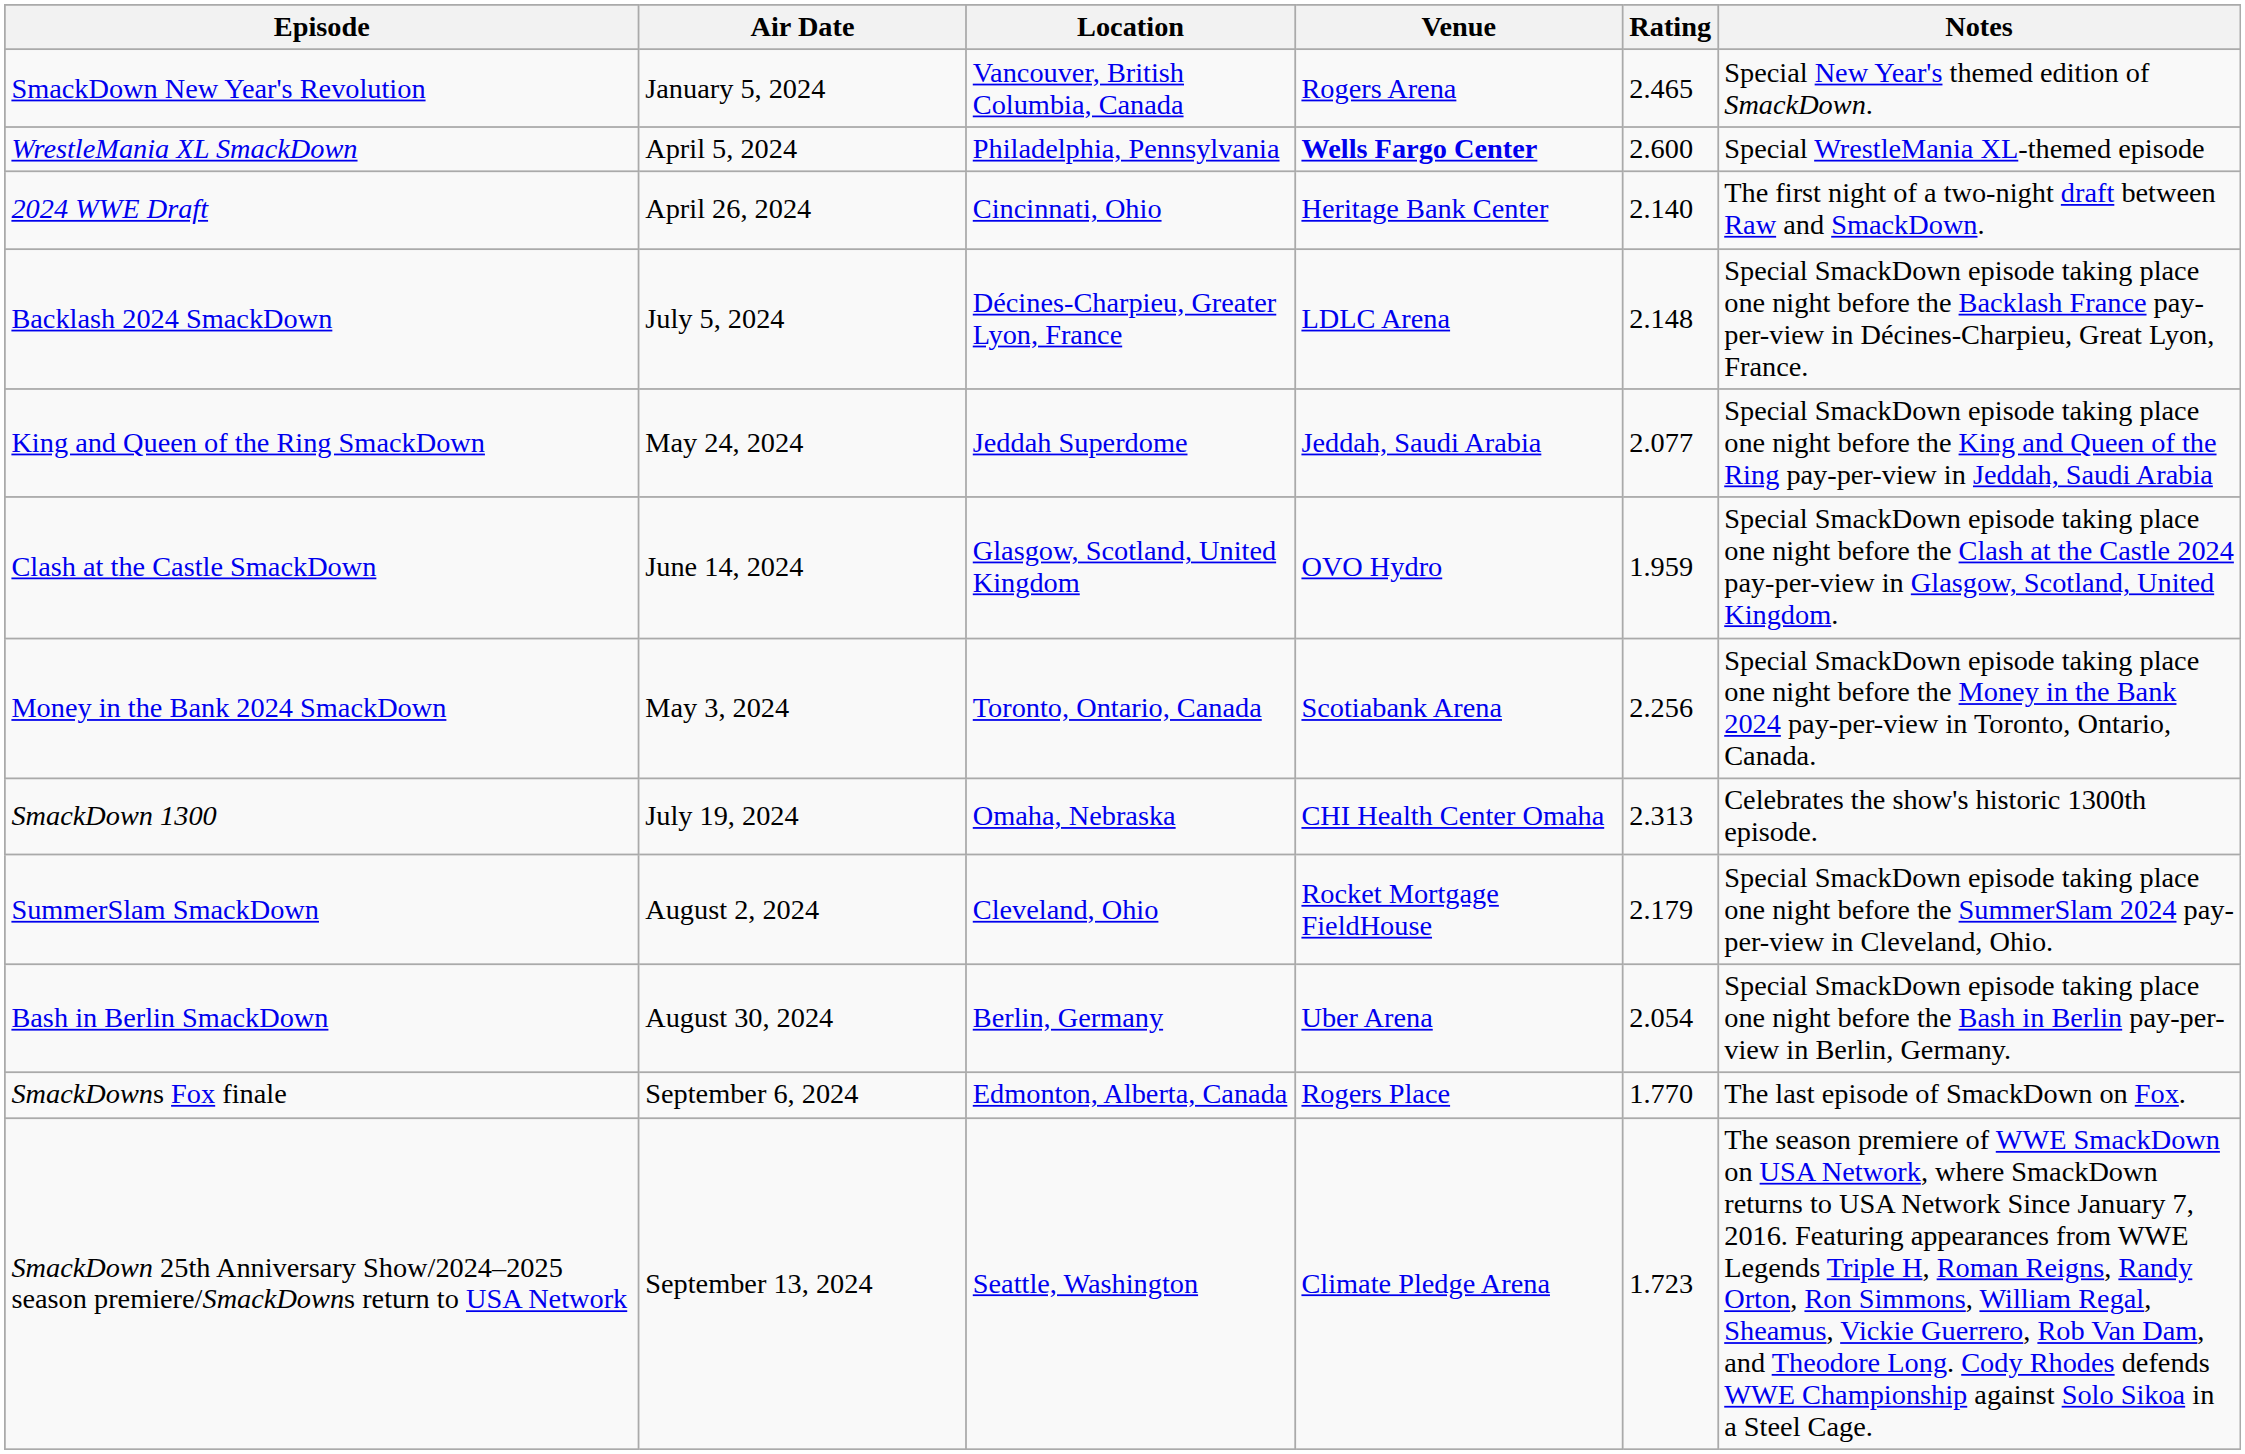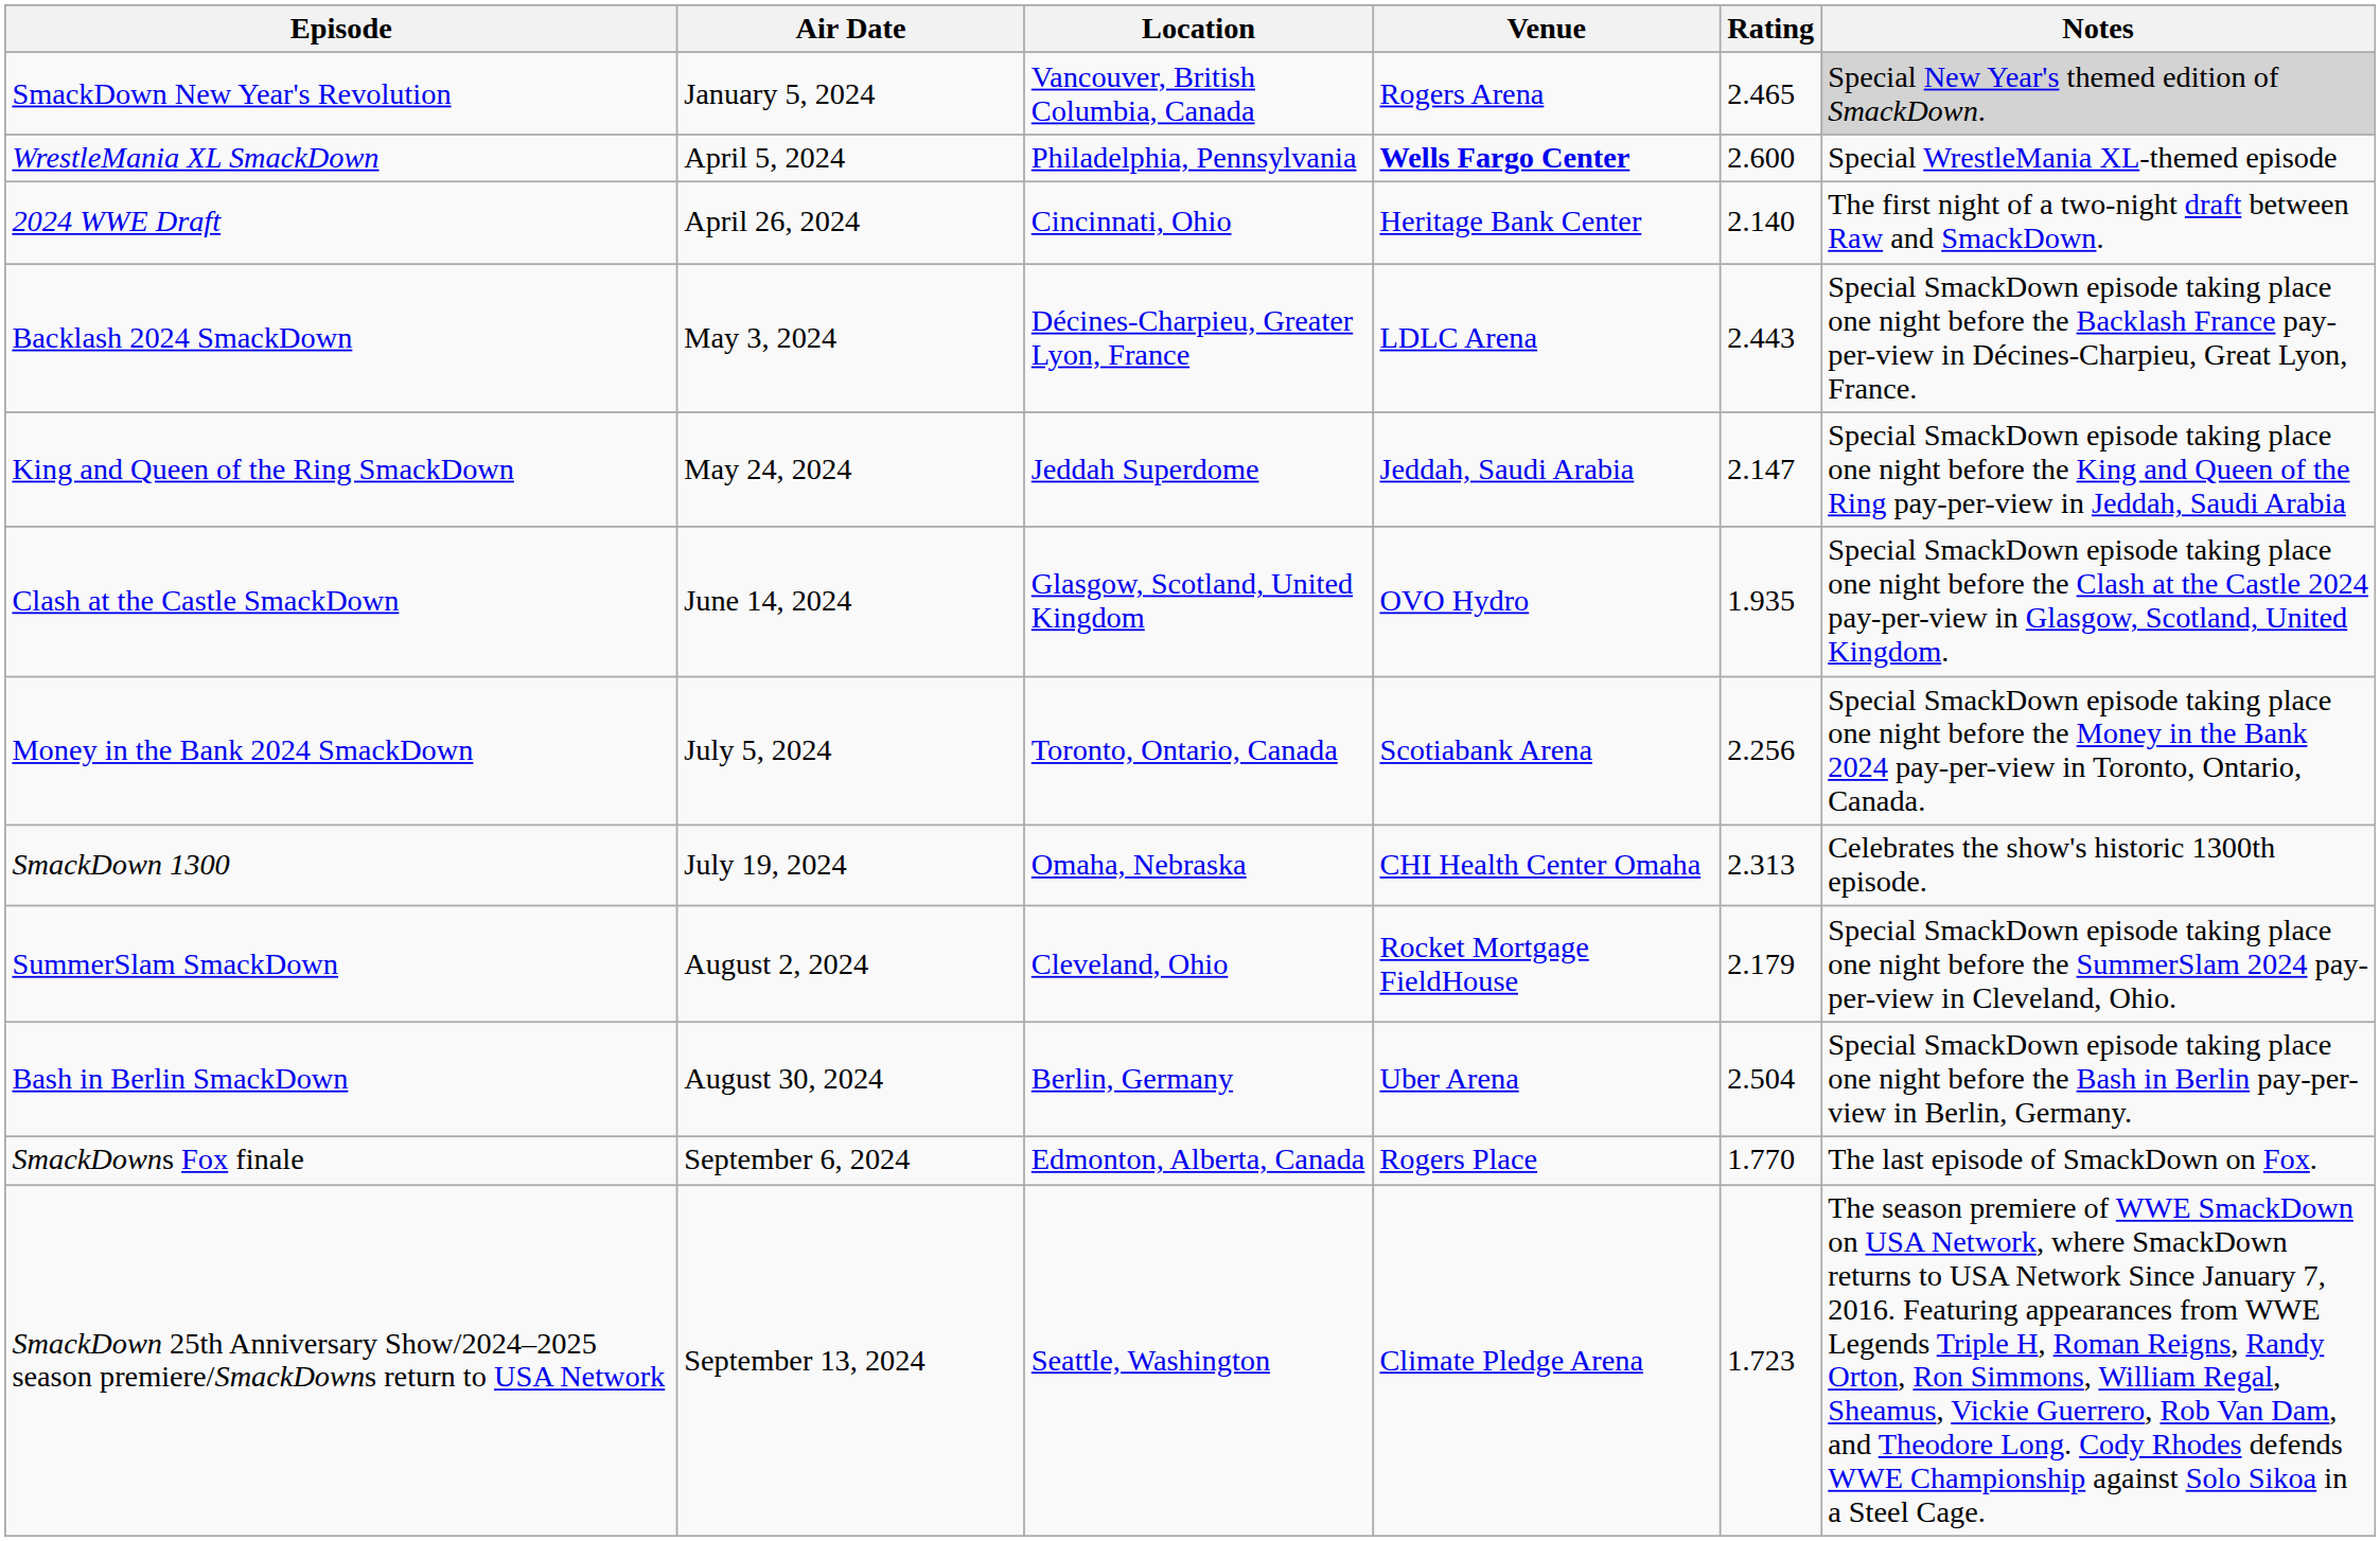SmackDown New Year's Revolution | Notes: no background -> lightgrey background
Backlash 2024 SmackDown | Air Date: July 5, 2024 -> May 3, 2024
Backlash 2024 SmackDown | Rating: 2.148 -> 2.443
King and Queen of the Ring SmackDown | Rating: 2.077 -> 2.147
Clash at the Castle SmackDown | Rating: 1.959 -> 1.935
Money in the Bank 2024 SmackDown | Air Date: May 3, 2024 -> July 5, 2024
Bash in Berlin SmackDown | Rating: 2.054 -> 2.504
